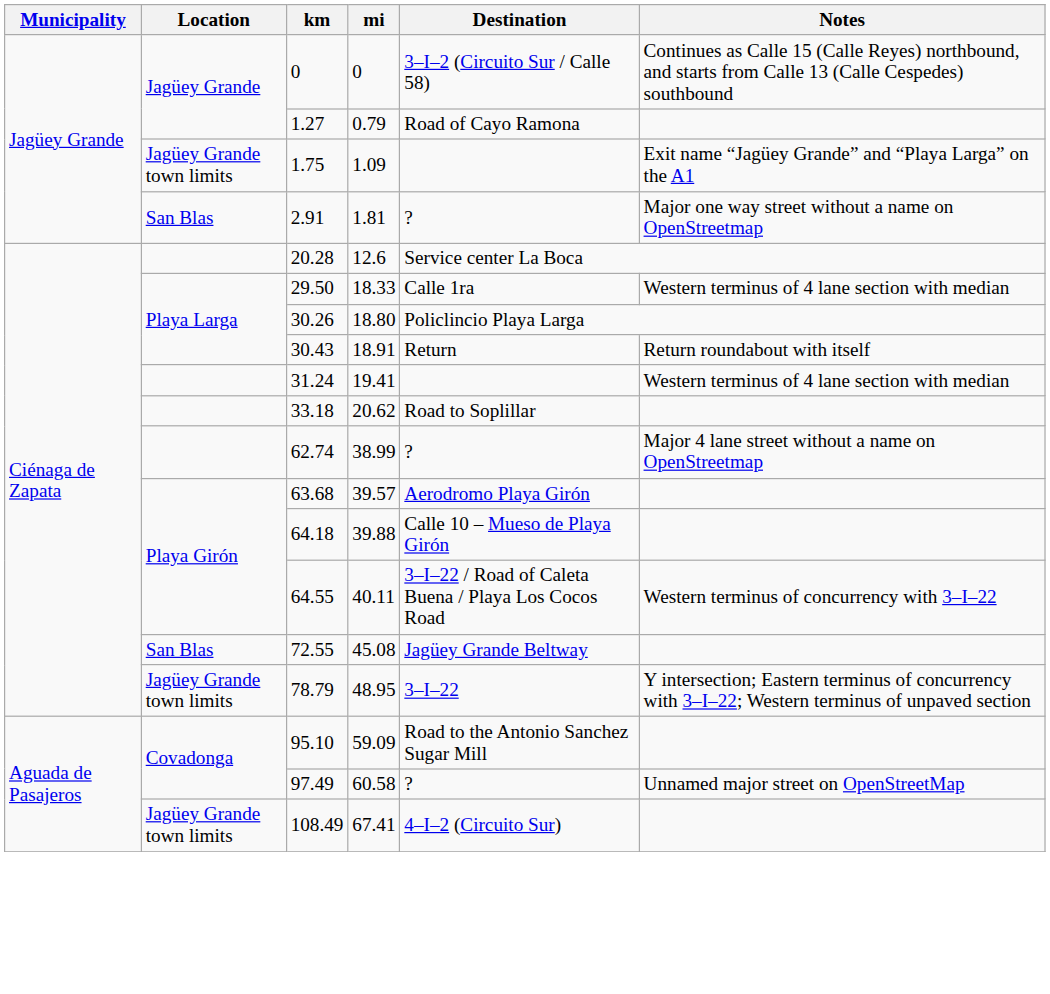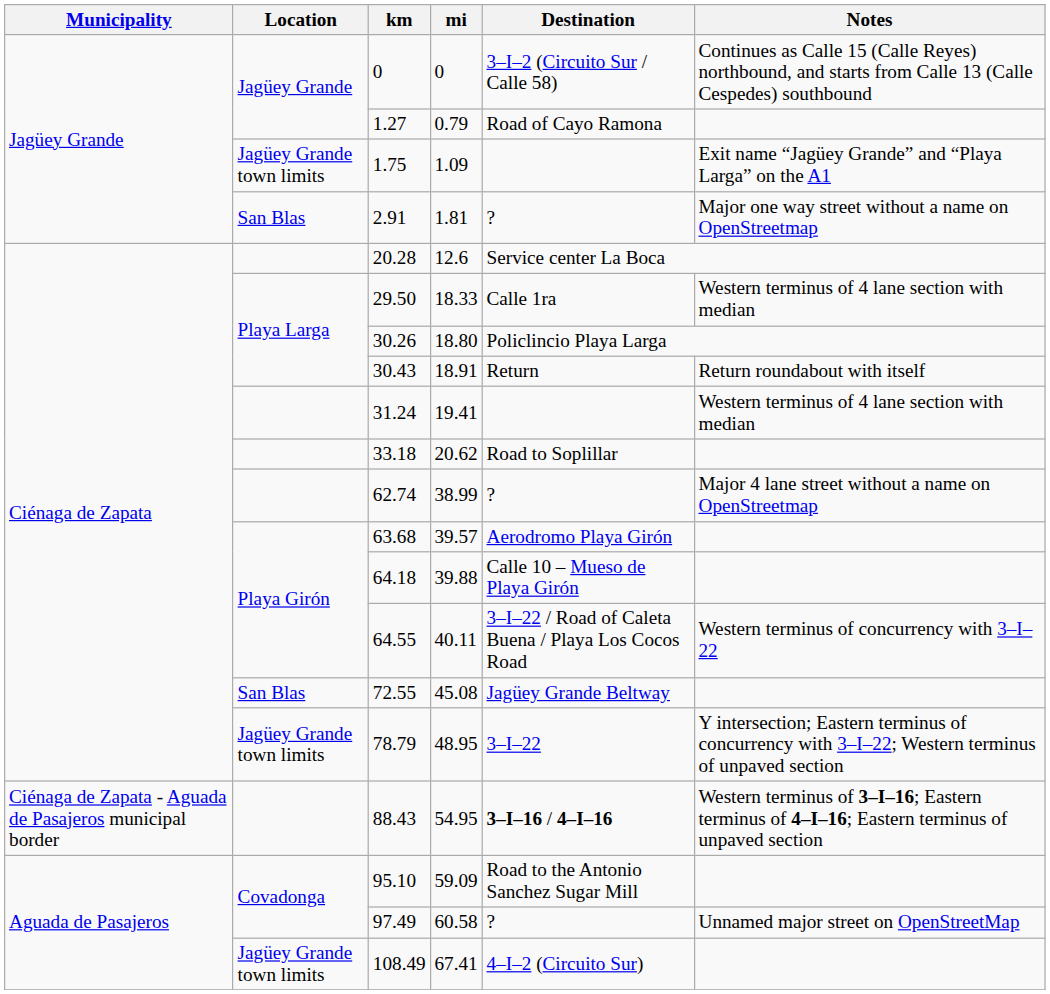+ row: Ciénaga de Zapata - Aguada de Pasajeros municipal border | 88.43 | 54.95 | 3–I–16 / 4–I–16 | Western terminus of 3–I–16; Eastern terminus of 4–I–16; Eastern terminus of unpaved section
